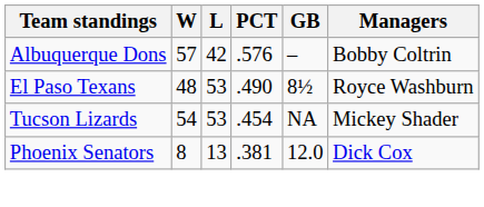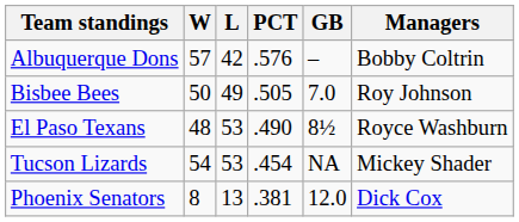+ row: Bisbee Bees | 50 | 49 | .505 | 7.0 | Roy Johnson
